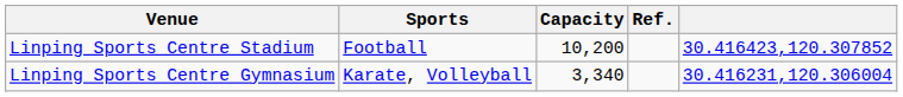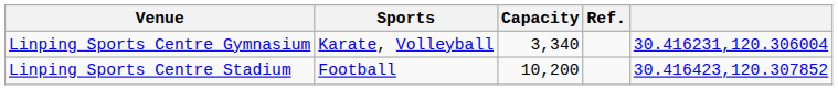rows swapped: Linping Sports Centre Gymnasium <-> Linping Sports Centre Stadium
